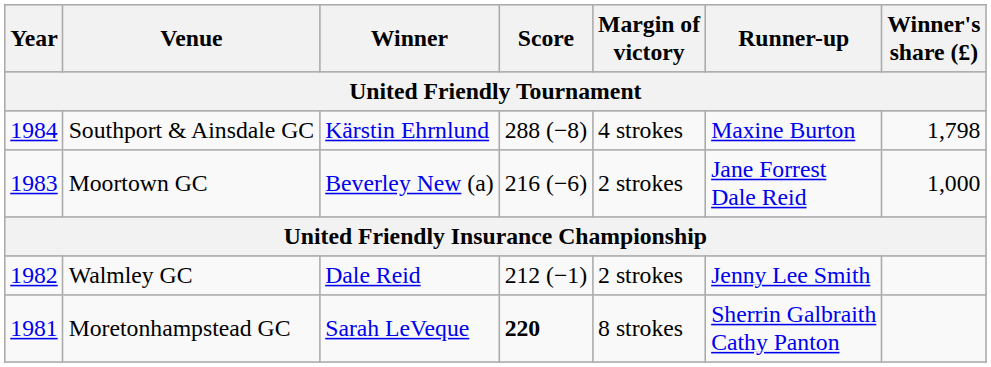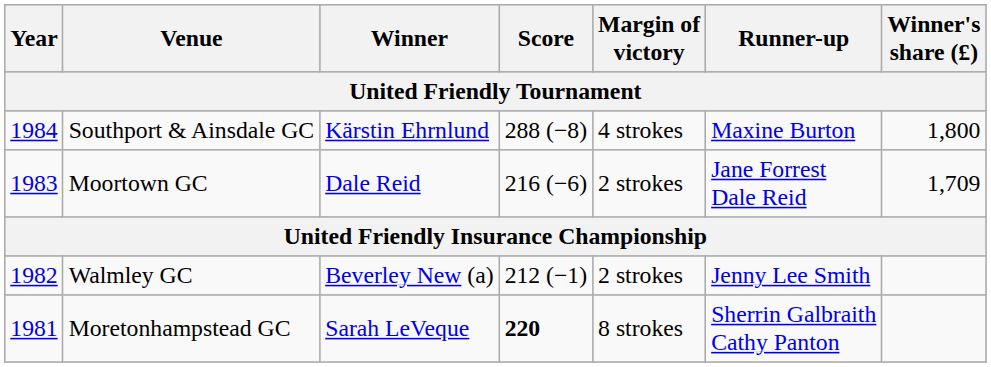Southport & Ainsdale GC | Winner's share (£): 1,798 -> 1,800
Moortown GC | Winner: Beverley New (a) -> Dale Reid
Moortown GC | Winner's share (£): 1,000 -> 1,709
Walmley GC | Winner: Dale Reid -> Beverley New (a)
